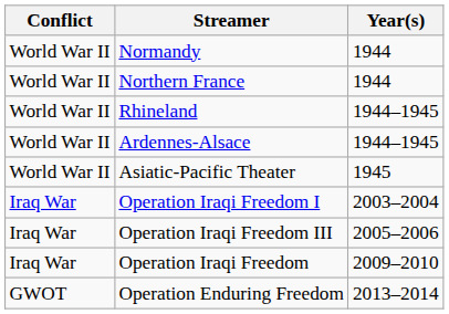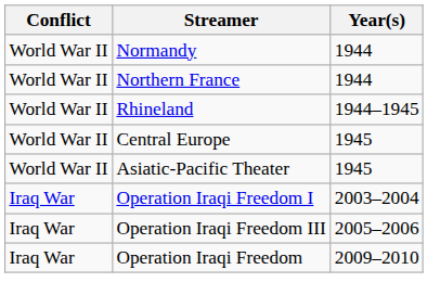- row: World War II | Ardennes-Alsace | 1944–1945
+ row: World War II | Central Europe | 1945
- row: GWOT | Operation Enduring Freedom | 2013–2014
